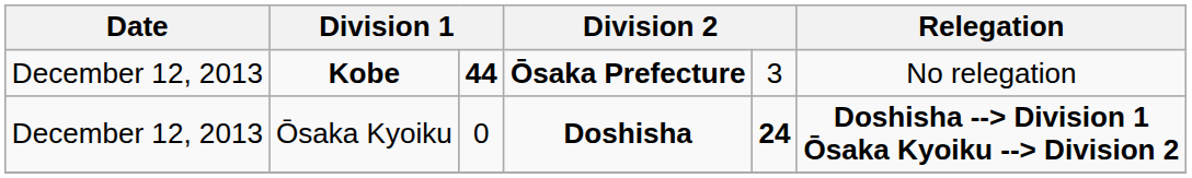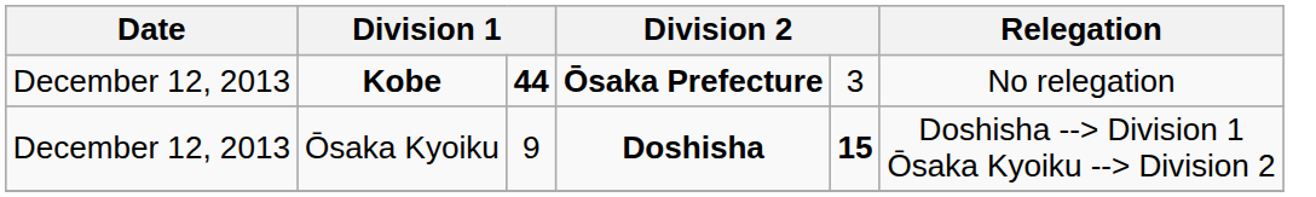Ōsaka Kyoiku | column 3: 0 -> 9
Ōsaka Kyoiku | column 5: 24 -> 15
Ōsaka Kyoiku | Relegation: bold -> normal
